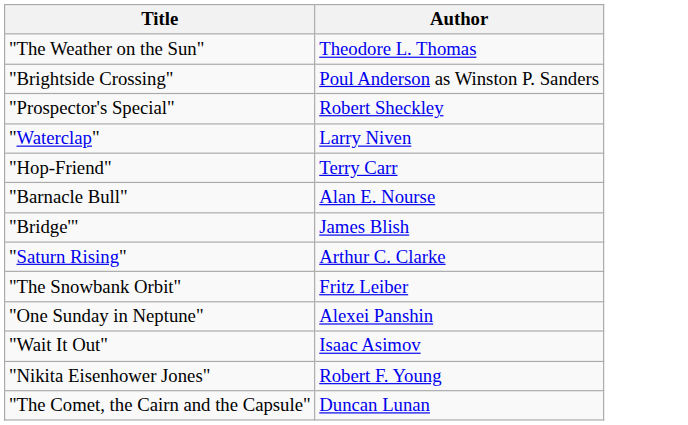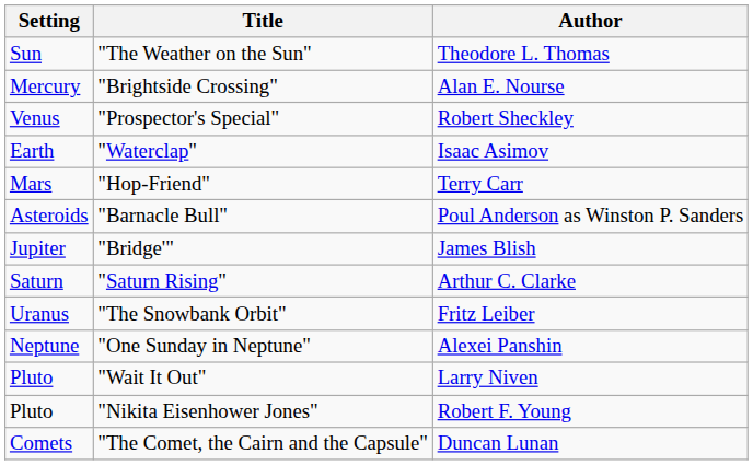+ column: Setting | Sun | Mercury | Venus | Earth | Mars | Asteroids | Jupiter | Saturn | Uranus | Neptune | Pluto | Pluto | Comets
"Brightside Crossing" | Author: Poul Anderson as Winston P. Sanders -> Alan E. Nourse
"Waterclap" | Author: Larry Niven -> Isaac Asimov
"Barnacle Bull" | Author: Alan E. Nourse -> Poul Anderson as Winston P. Sanders
"Wait It Out" | Author: Isaac Asimov -> Larry Niven
